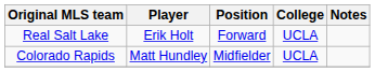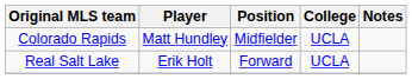rows swapped: Colorado Rapids <-> Real Salt Lake
